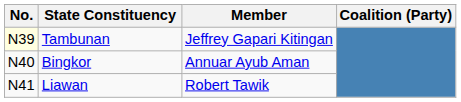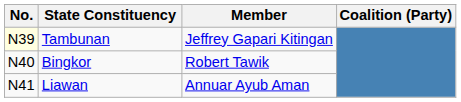Bingkor | Member: Annuar Ayub Aman -> Robert Tawik
Liawan | Member: Robert Tawik -> Annuar Ayub Aman
